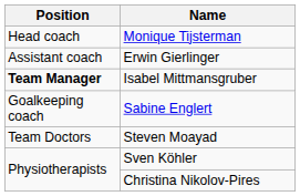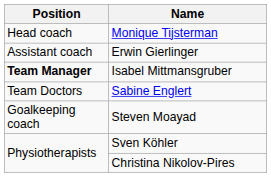Sabine Englert | Position: Goalkeeping coach -> Team Doctors
Steven Moayad | Position: Team Doctors -> Goalkeeping coach
